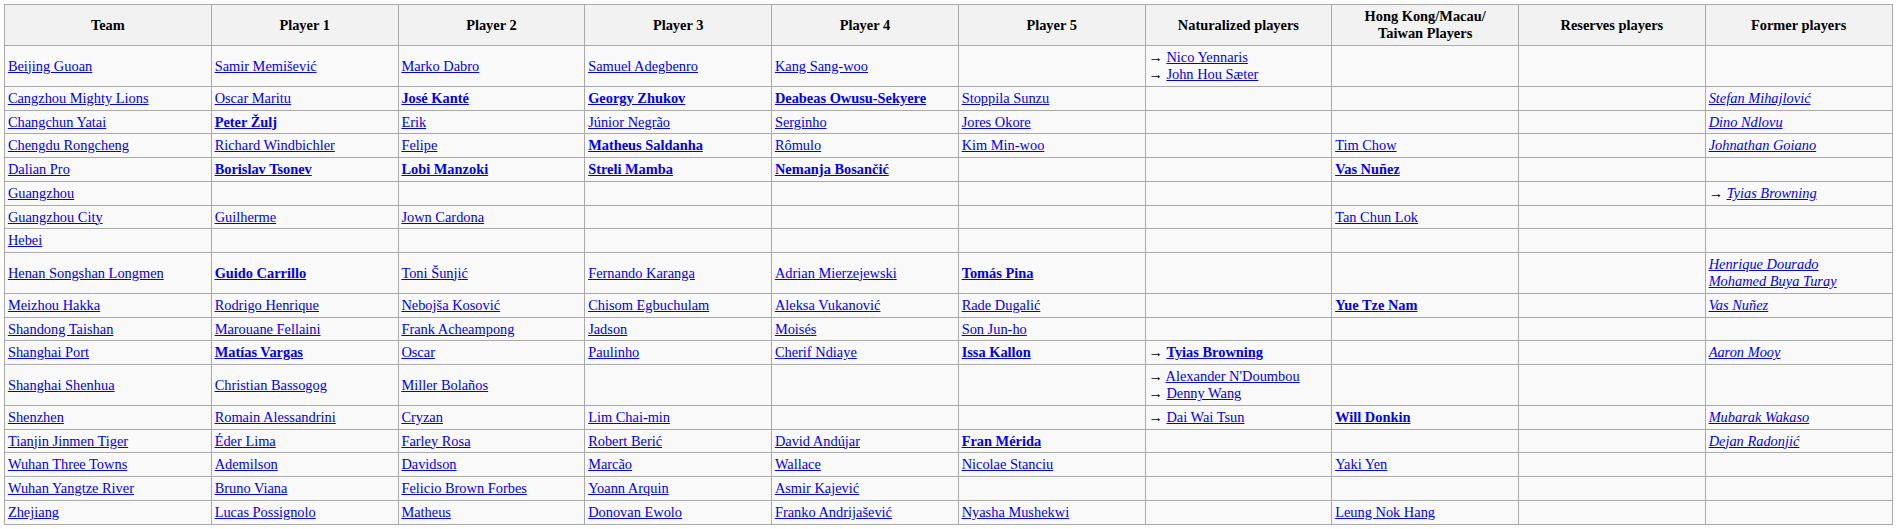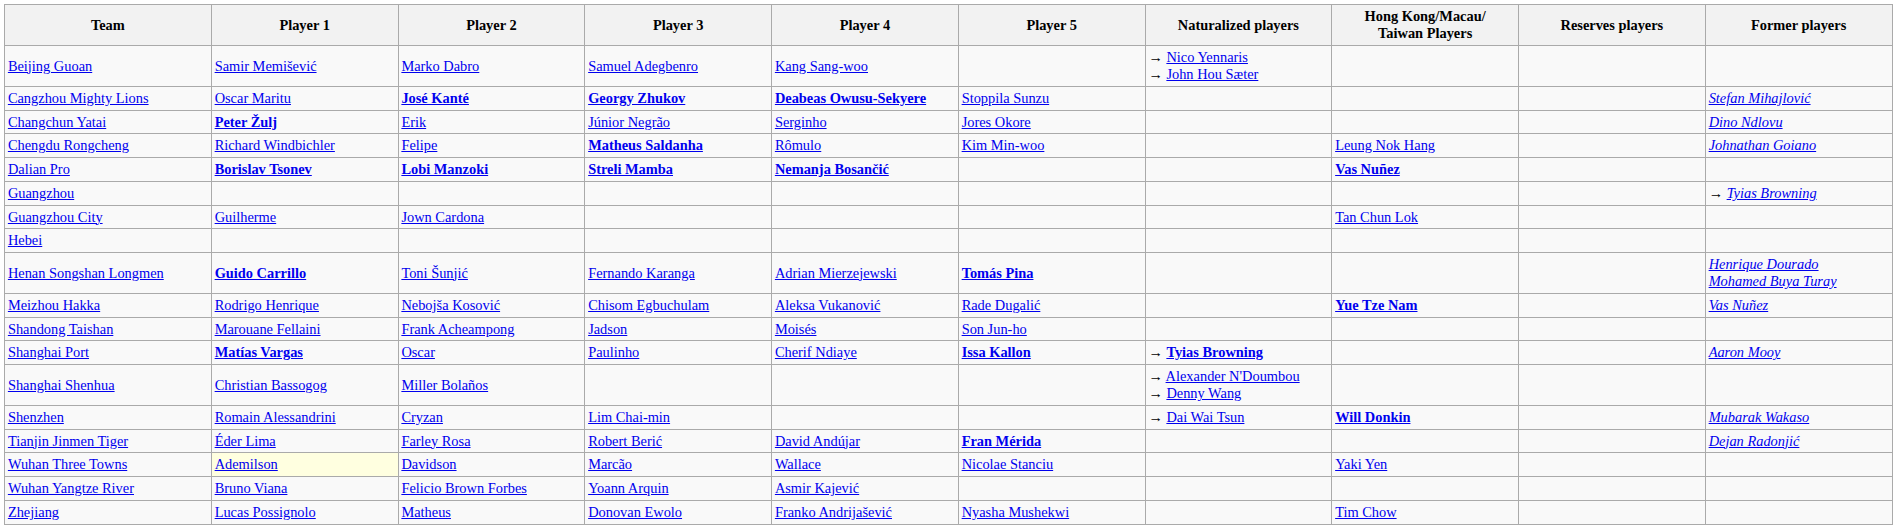Chengdu Rongcheng | Hong Kong/Macau/ Taiwan Players: Tim Chow -> Leung Nok Hang
Wuhan Three Towns | Player 1: no background -> lightyellow background
Zhejiang | Hong Kong/Macau/ Taiwan Players: Leung Nok Hang -> Tim Chow
